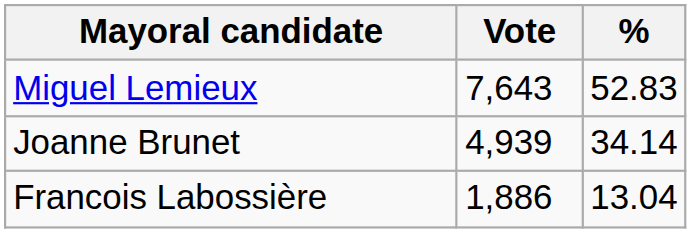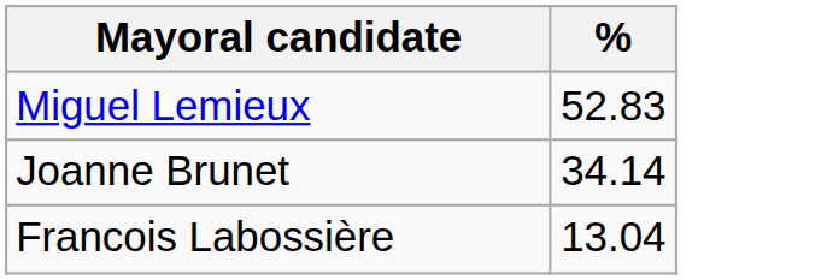- column: Vote | 7,643 | 4,939 | 1,886
